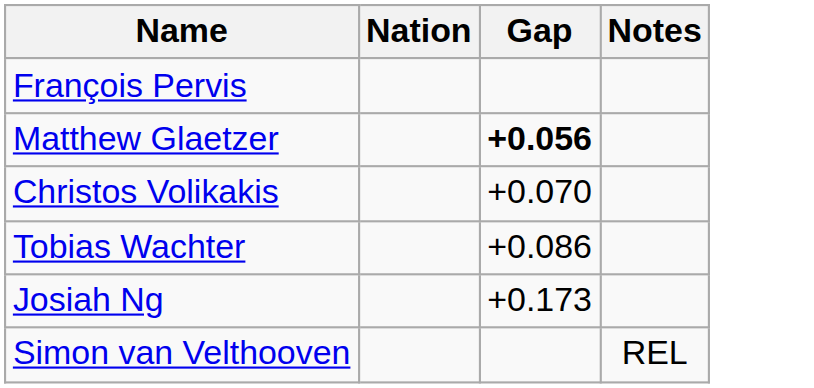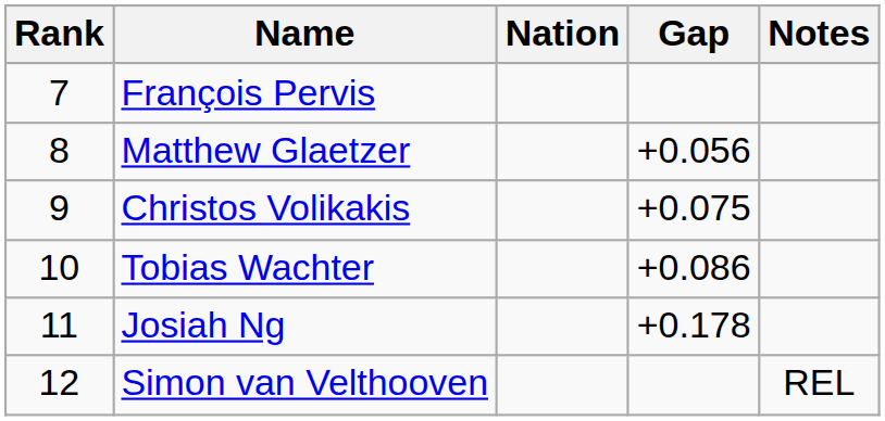+ column: Rank | 7 | 8 | 9 | 10 | 11 | 12
Matthew Glaetzer | Gap: bold -> normal
Christos Volikakis | Gap: +0.070 -> +0.075
Josiah Ng | Gap: +0.173 -> +0.178
